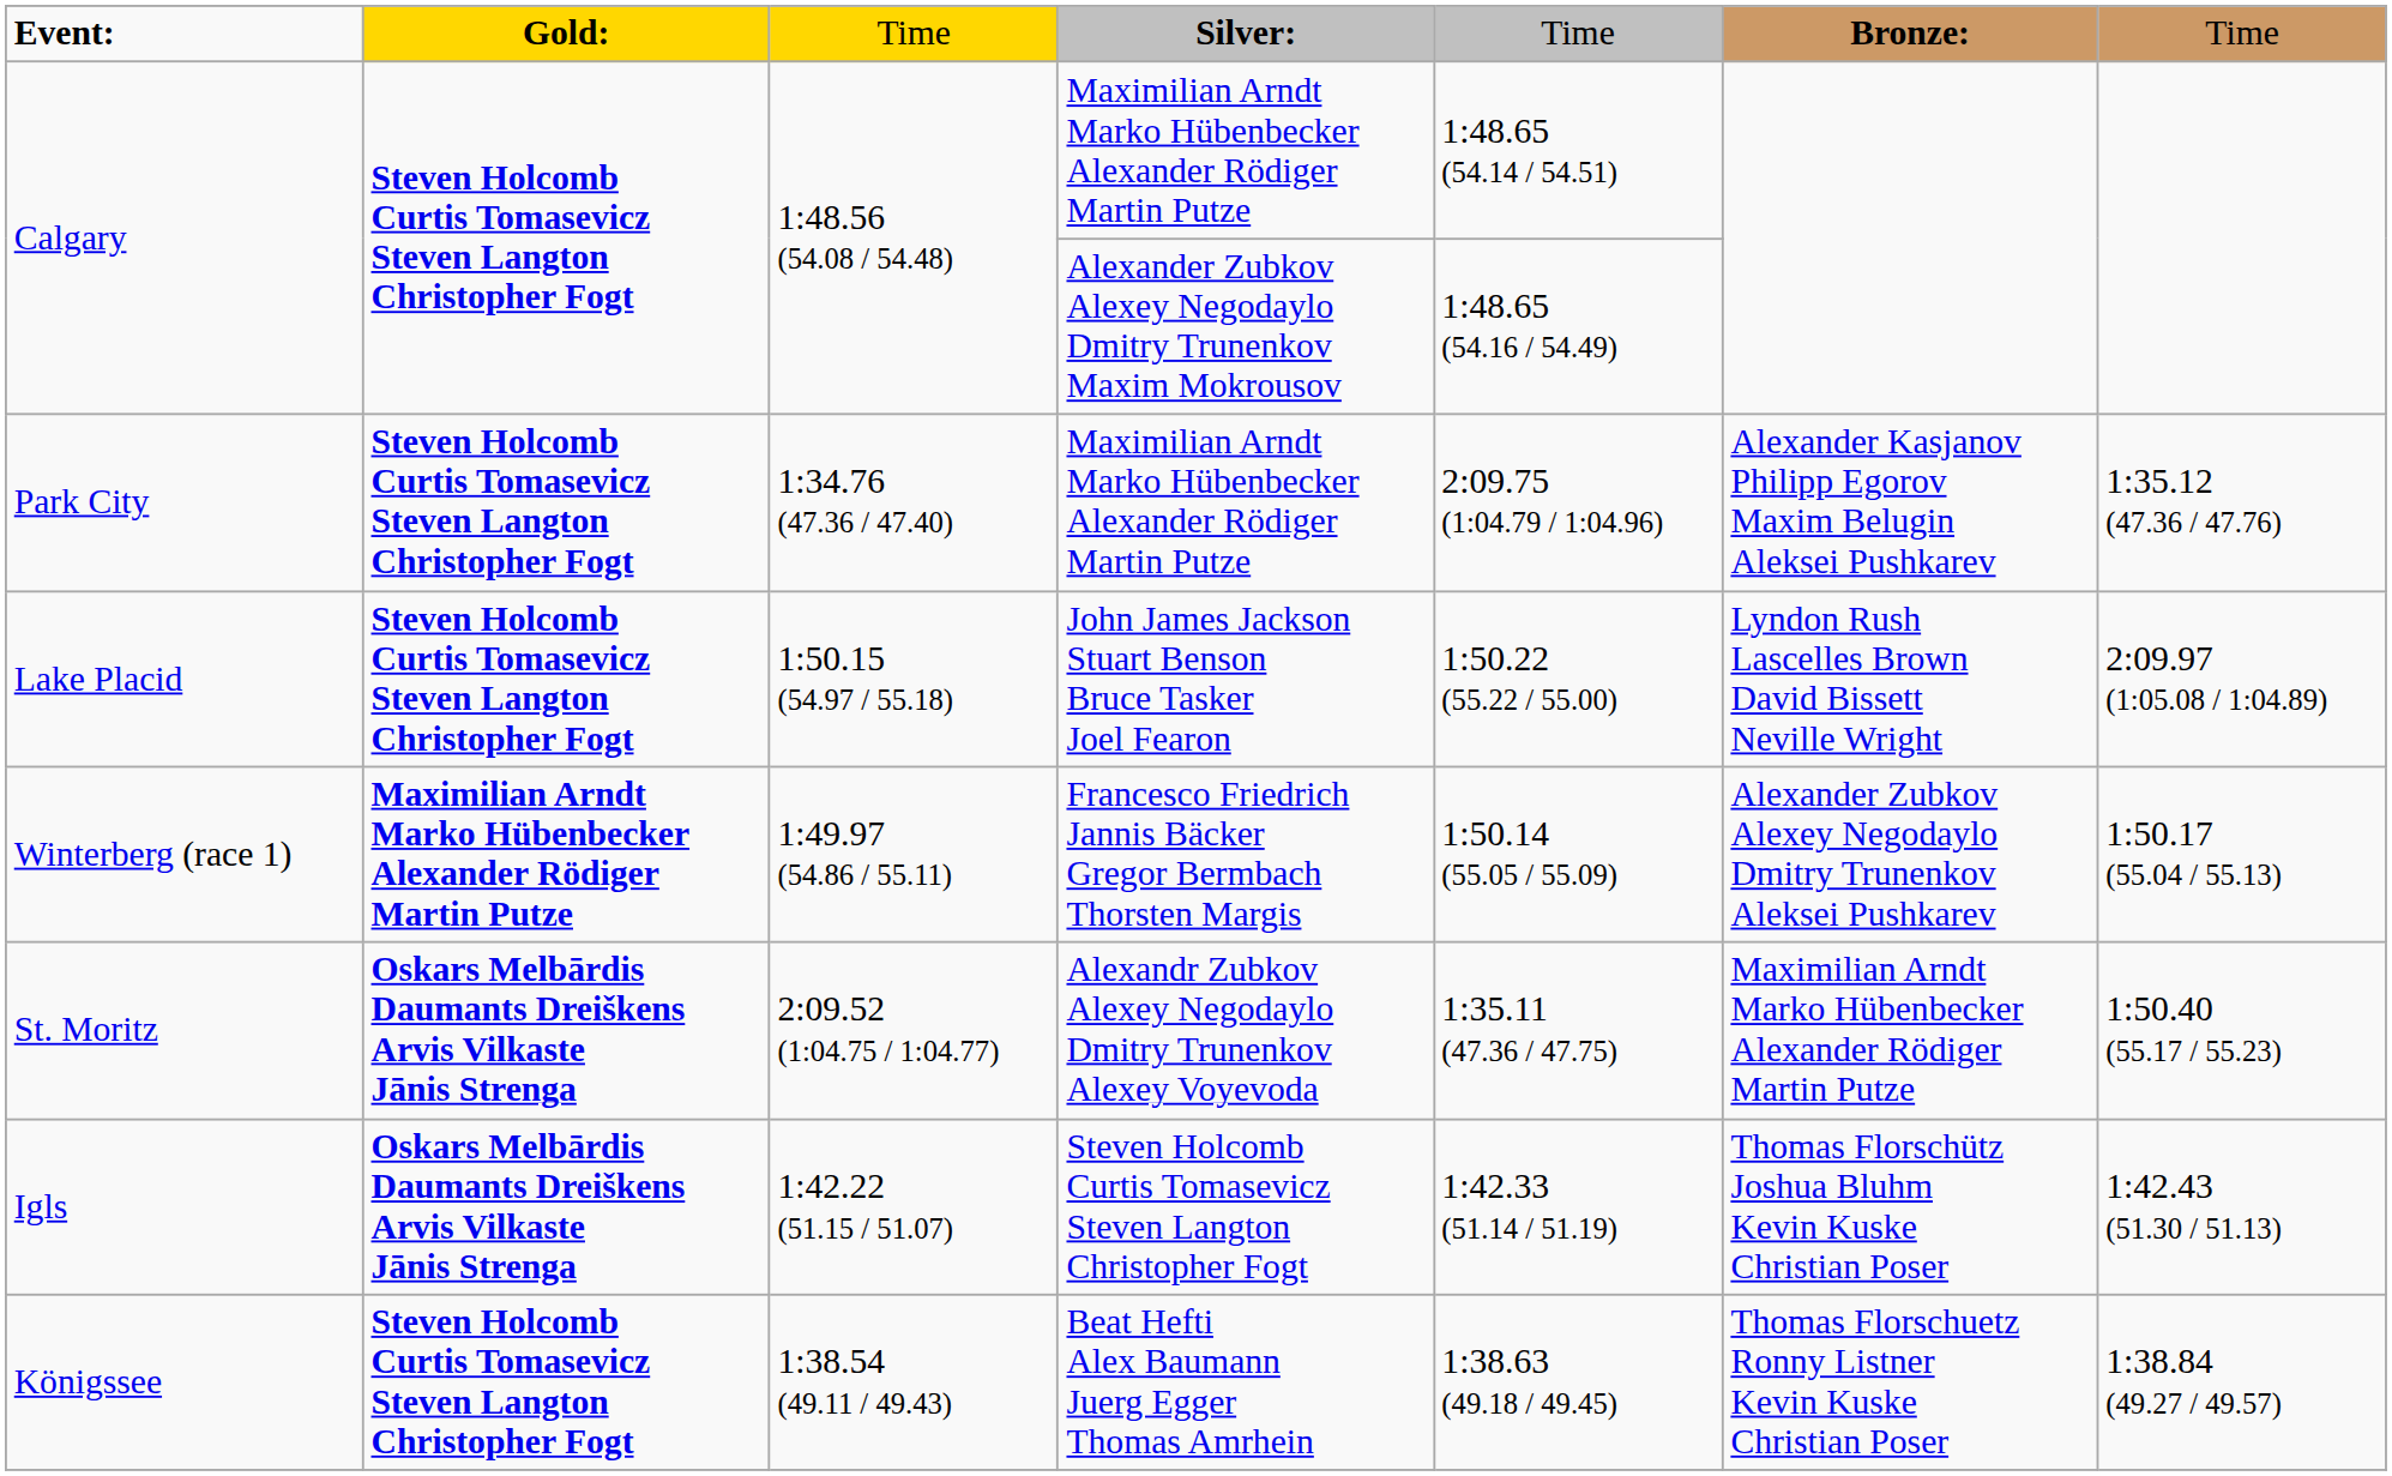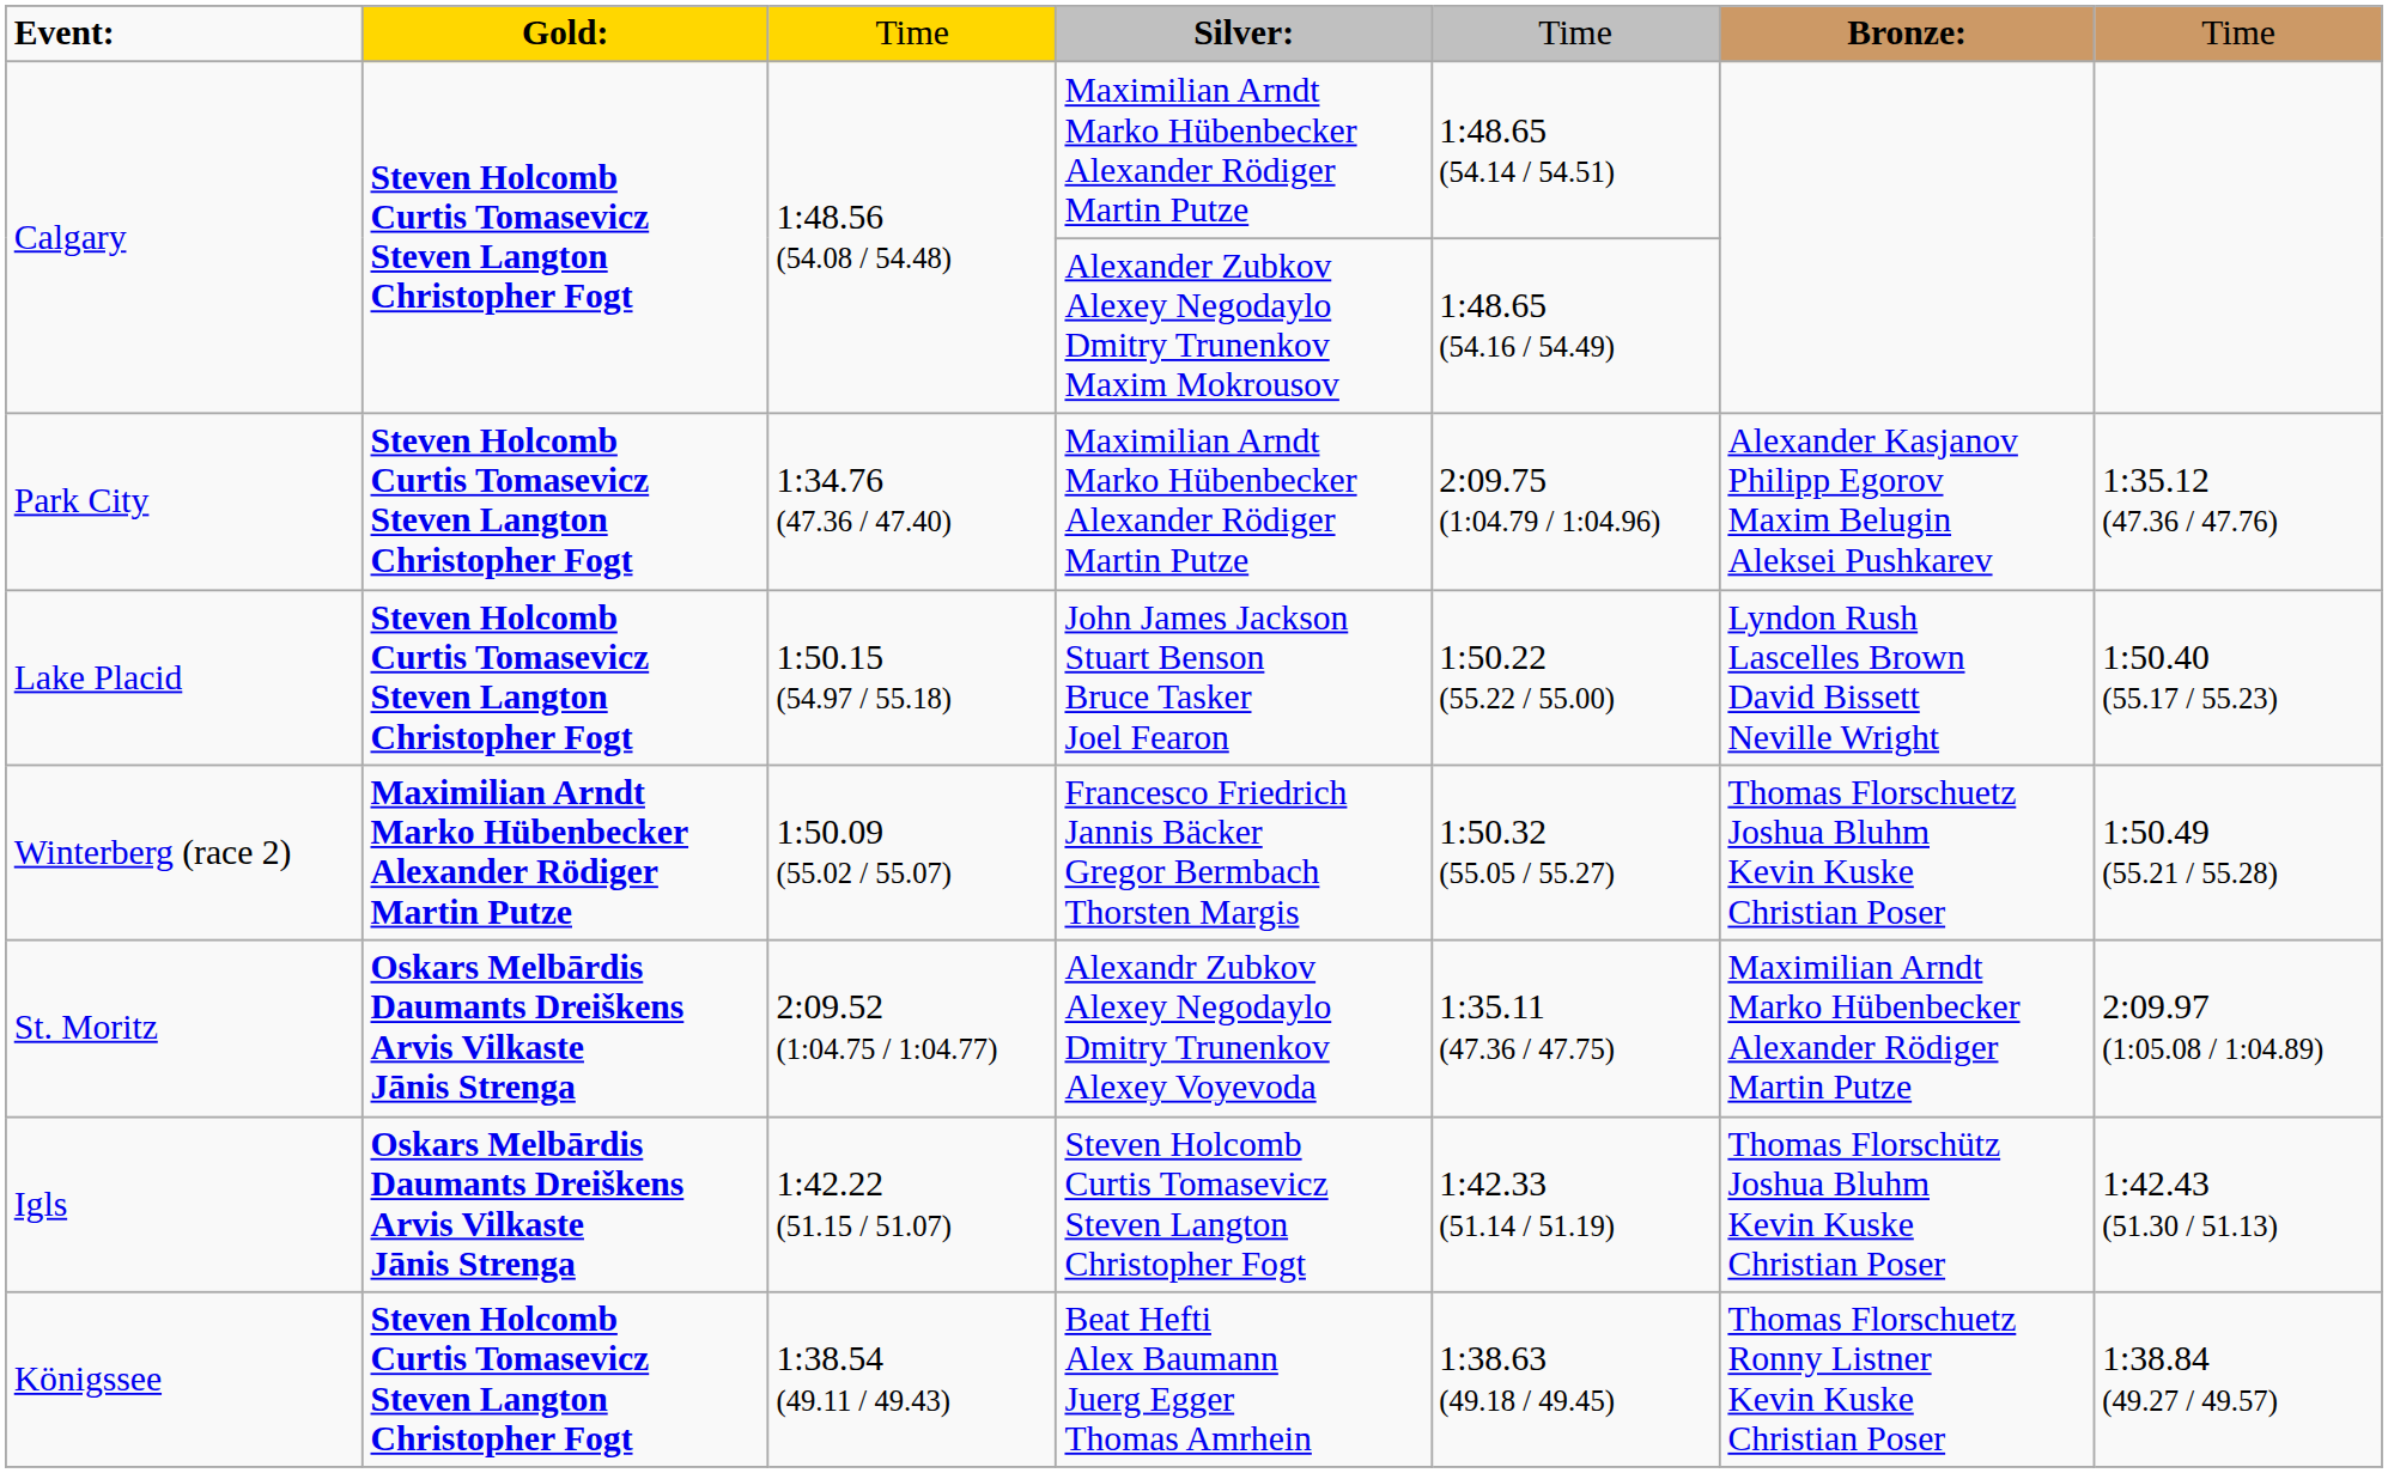Lake Placid | column 7: 2:09.97 (1:05.08 / 1:04.89) -> 1:50.40 (55.17 / 55.23)
- row: Winterberg (race 1) | Maximilian Arndt Marko Hübenbecker Alexander Rödiger Martin Putze | 1:49.97 (54.86 / 55.11) | Francesco Friedrich Jannis Bäcker Gregor Bermbach Thorsten Margis | 1:50.14 (55.05 / 55.09) | Alexander Zubkov Alexey Negodaylo Dmitry Trunenkov Aleksei Pushkarev | 1:50.17 (55.04 / 55.13)
+ row: Winterberg (race 2) | Maximilian Arndt Marko Hübenbecker Alexander Rödiger Martin Putze | 1:50.09 (55.02 / 55.07) | Francesco Friedrich Jannis Bäcker Gregor Bermbach Thorsten Margis | 1:50.32 (55.05 / 55.27) | Thomas Florschuetz Joshua Bluhm Kevin Kuske Christian Poser | 1:50.49 (55.21 / 55.28)
St. Moritz | column 7: 1:50.40 (55.17 / 55.23) -> 2:09.97 (1:05.08 / 1:04.89)
